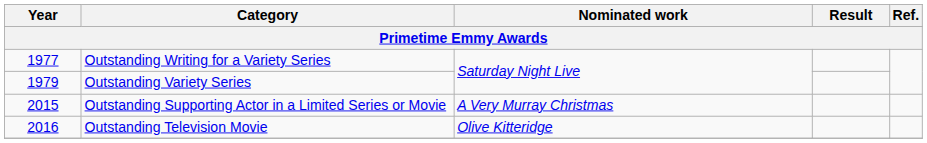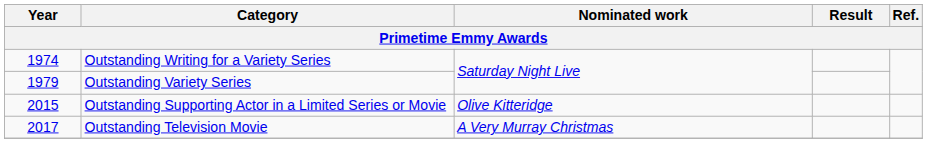Outstanding Writing for a Variety Series | Year: 1977 -> 1974
Outstanding Supporting Actor in a Limited Series or Movie | Nominated work: A Very Murray Christmas -> Olive Kitteridge
Outstanding Television Movie | Year: 2016 -> 2017
Outstanding Television Movie | Nominated work: Olive Kitteridge -> A Very Murray Christmas
